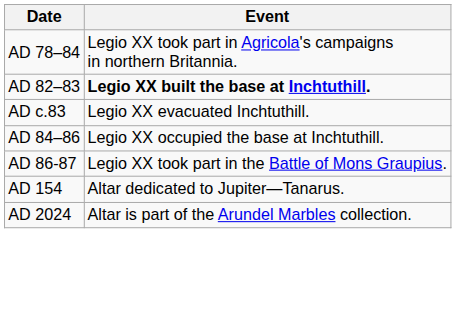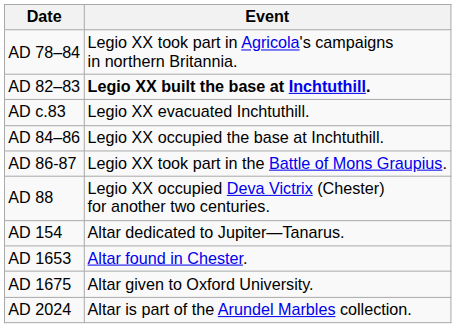+ row: AD 88 | Legio XX occupied Deva Victrix (Chester) for another two centuries.
+ row: AD 1653 | Altar found in Chester.
+ row: AD 1675 | Altar given to Oxford University.
